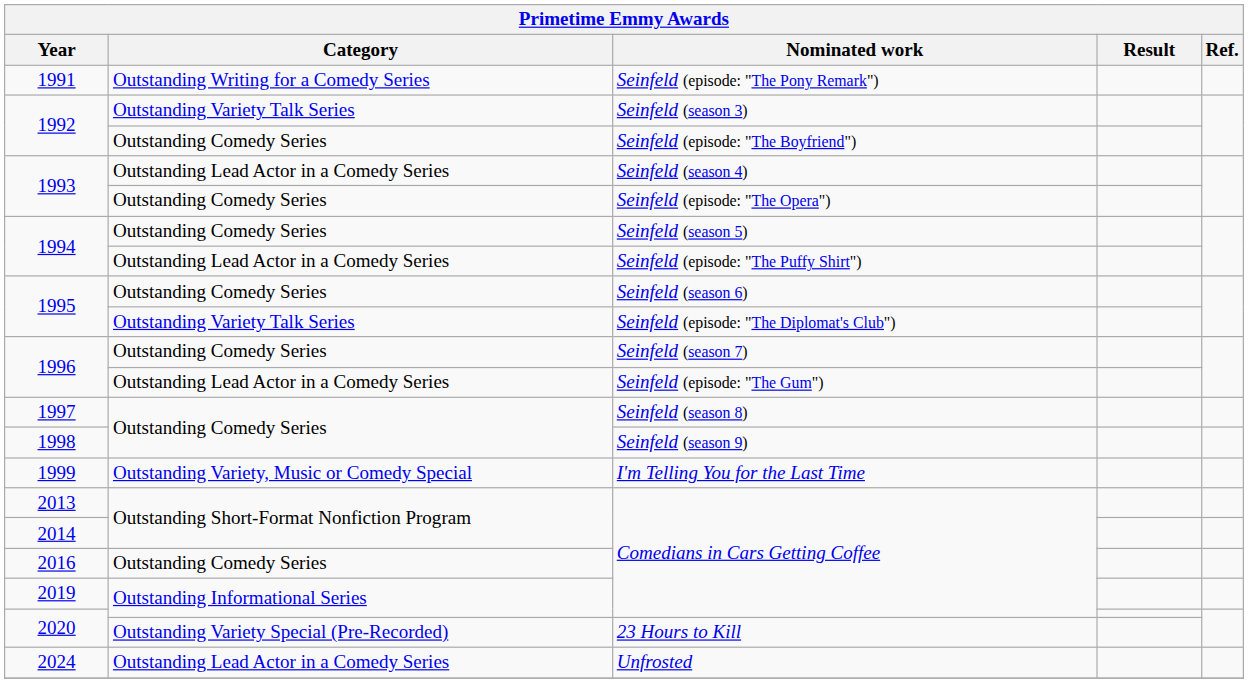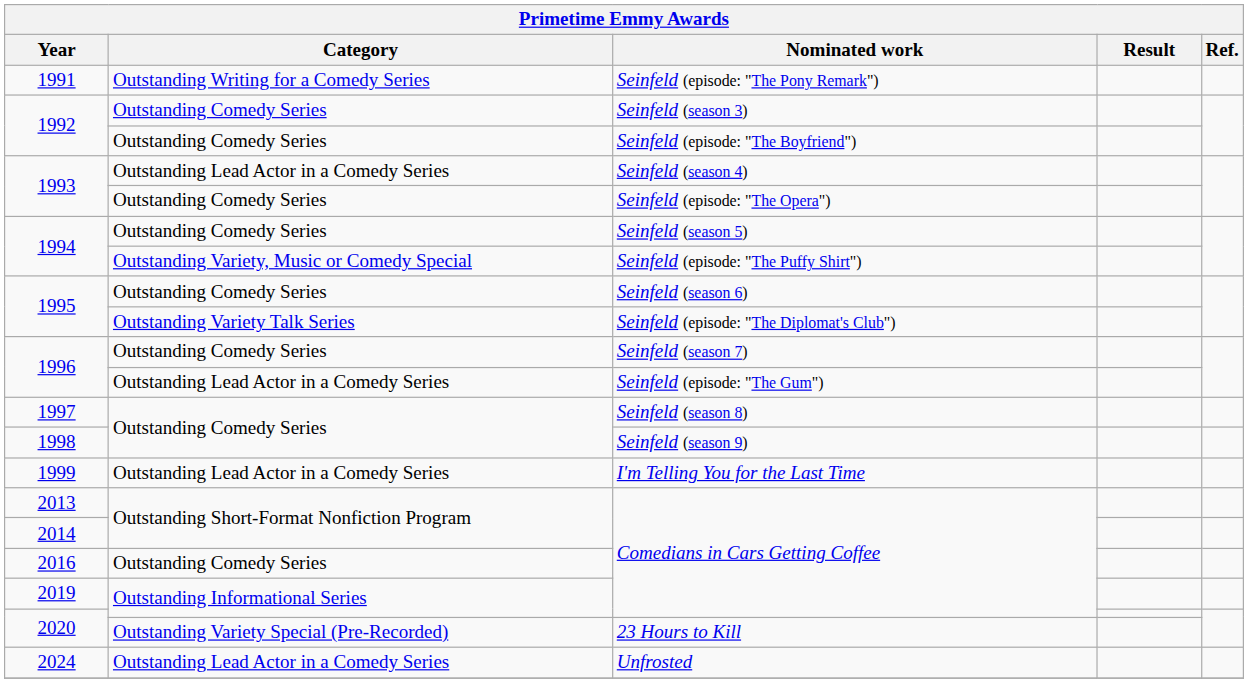Seinfeld (season 3) | Category: Outstanding Variety Talk Series -> Outstanding Comedy Series
Seinfeld (episode: "The Puffy Shirt") | Category: Outstanding Lead Actor in a Comedy Series -> Outstanding Variety, Music or Comedy Special
I'm Telling You for the Last Time | Category: Outstanding Variety, Music or Comedy Special -> Outstanding Lead Actor in a Comedy Series
